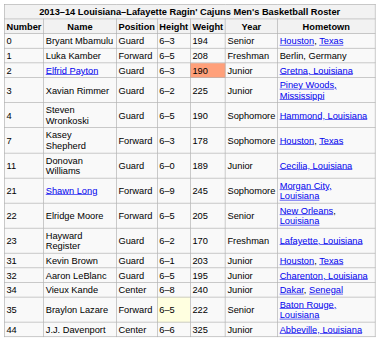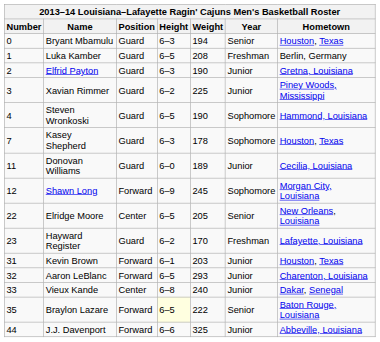Luka Kamber | Position: Forward -> Guard
Elfrid Payton | Weight: lightsalmon background -> no background
Kasey Shepherd | Position: Forward -> Guard
Shawn Long | Number: 21 -> 12
Elridge Moore | Position: Forward -> Center
Kevin Brown | Position: Guard -> Forward
Aaron LeBlanc | Position: Guard -> Forward
Aaron LeBlanc | Weight: 195 -> 293
Vieux Kande | Number: 34 -> 33
J.J. Davenport | Position: Center -> Forward
